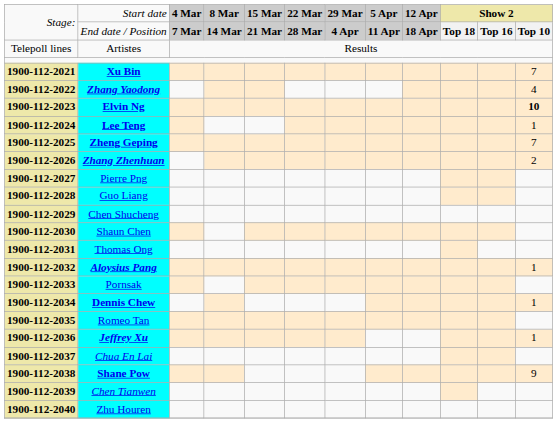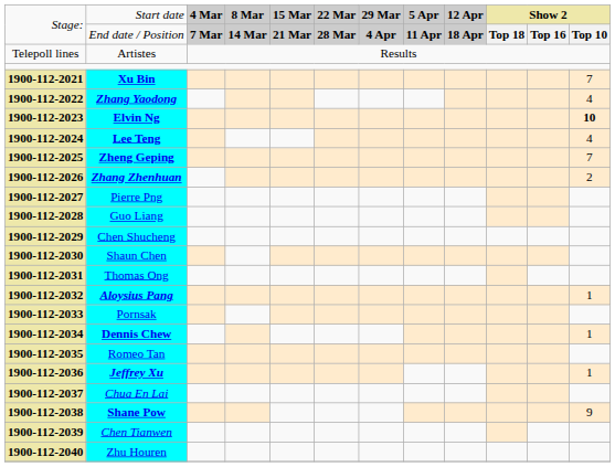Lee Teng | column 12: 1 -> 4
